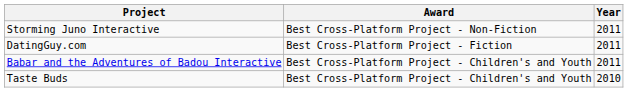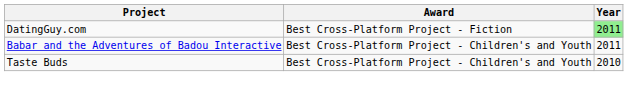- row: Storming Juno Interactive | Best Cross-Platform Project - Non-Fiction | 2011
DatingGuy.com | Year: no background -> lightgreen background
